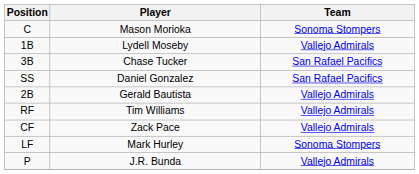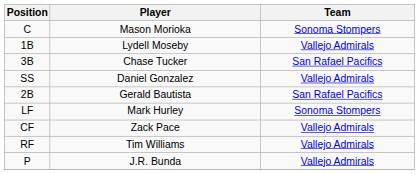Daniel Gonzalez | Team: San Rafael Pacifics -> Vallejo Admirals
Gerald Bautista | Team: Vallejo Admirals -> San Rafael Pacifics
rows swapped: Mark Hurley <-> Tim Williams
